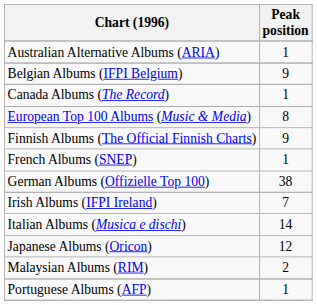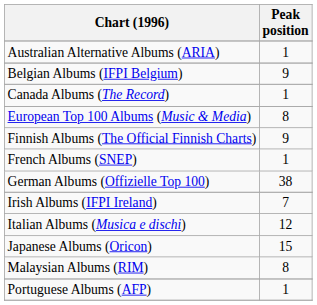Italian Albums (Musica e dischi) | Peak position: 14 -> 12
Japanese Albums (Oricon) | Peak position: 12 -> 15
Malaysian Albums (RIM) | Peak position: 2 -> 8
